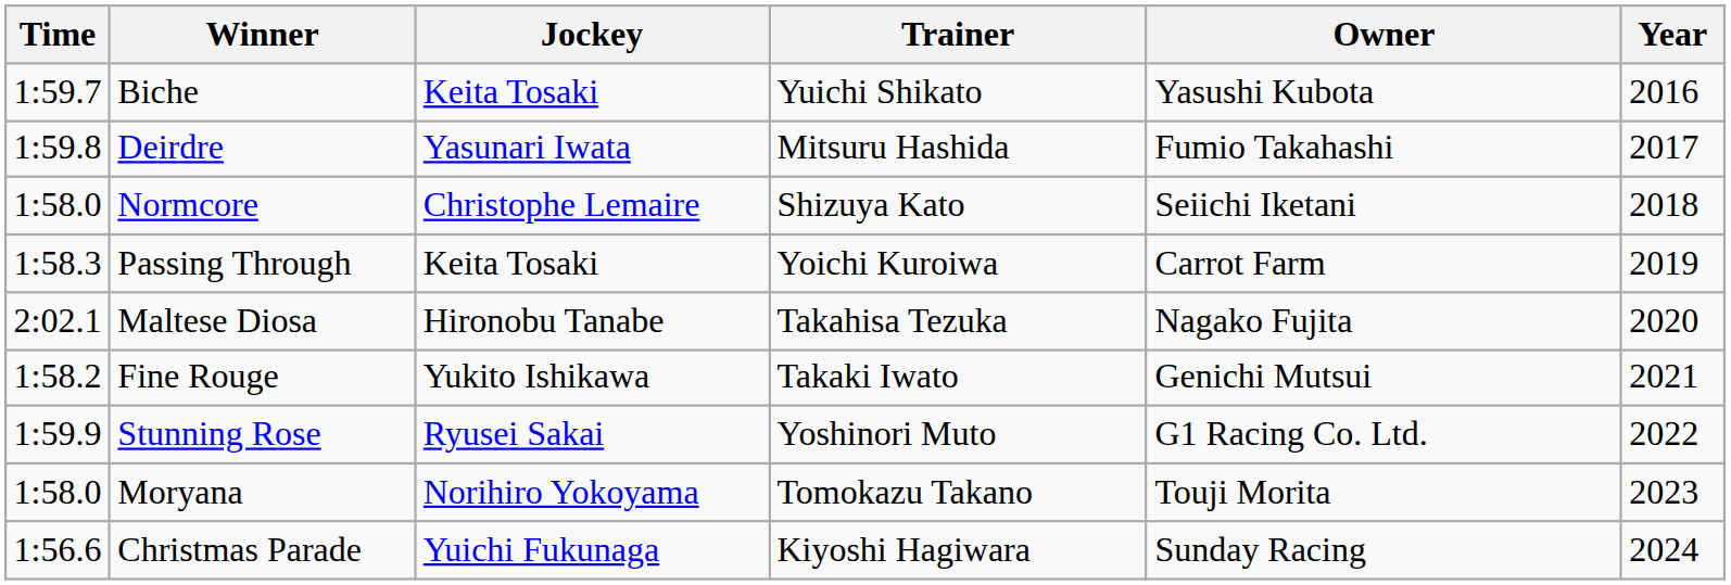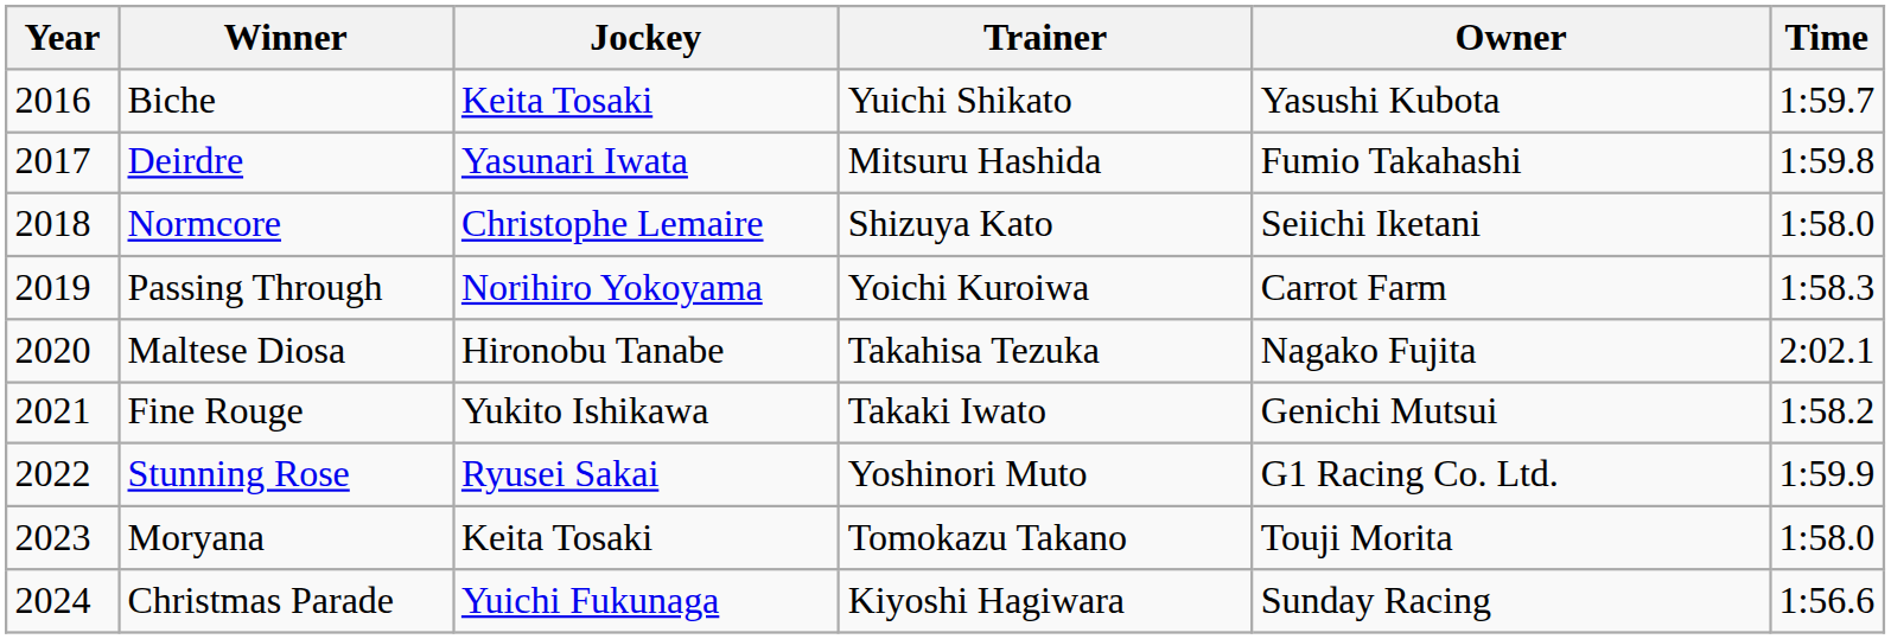columns swapped: Year <-> Time
Passing Through | Jockey: Keita Tosaki -> Norihiro Yokoyama
Moryana | Jockey: Norihiro Yokoyama -> Keita Tosaki
